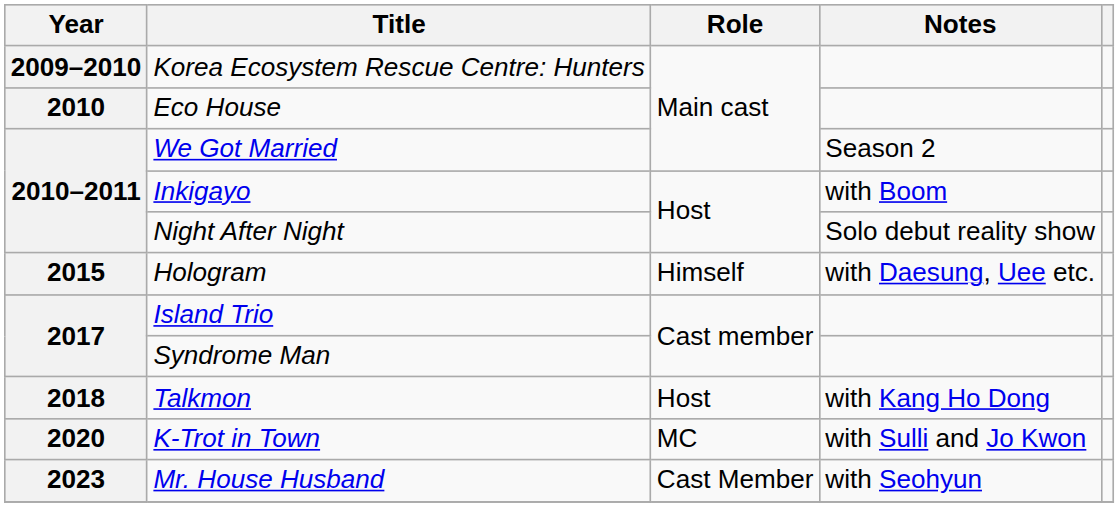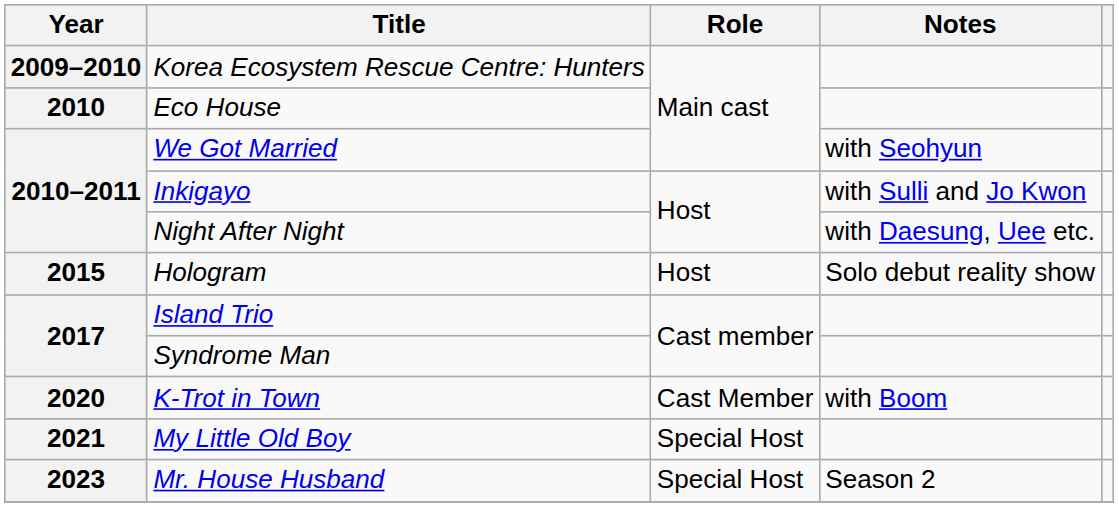We Got Married | Notes: Season 2 -> with Seohyun
Inkigayo | Notes: with Boom -> with Sulli and Jo Kwon
Night After Night | Notes: Solo debut reality show -> with Daesung, Uee etc.
Hologram | Role: Himself -> Host
Hologram | Notes: with Daesung, Uee etc. -> Solo debut reality show
- row: 2018 | Talkmon | Host | with Kang Ho Dong
K-Trot in Town | Role: MC -> Cast Member
K-Trot in Town | Notes: with Sulli and Jo Kwon -> with Boom
+ row: 2021 | My Little Old Boy | Special Host
Mr. House Husband | Role: Cast Member -> Special Host
Mr. House Husband | Notes: with Seohyun -> Season 2
